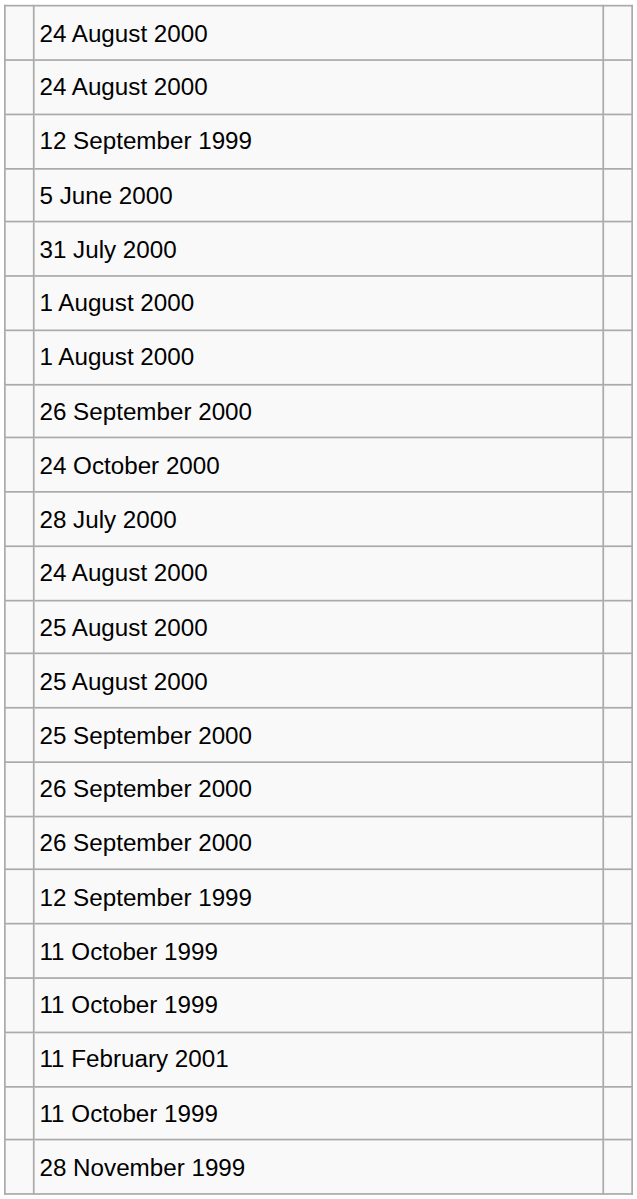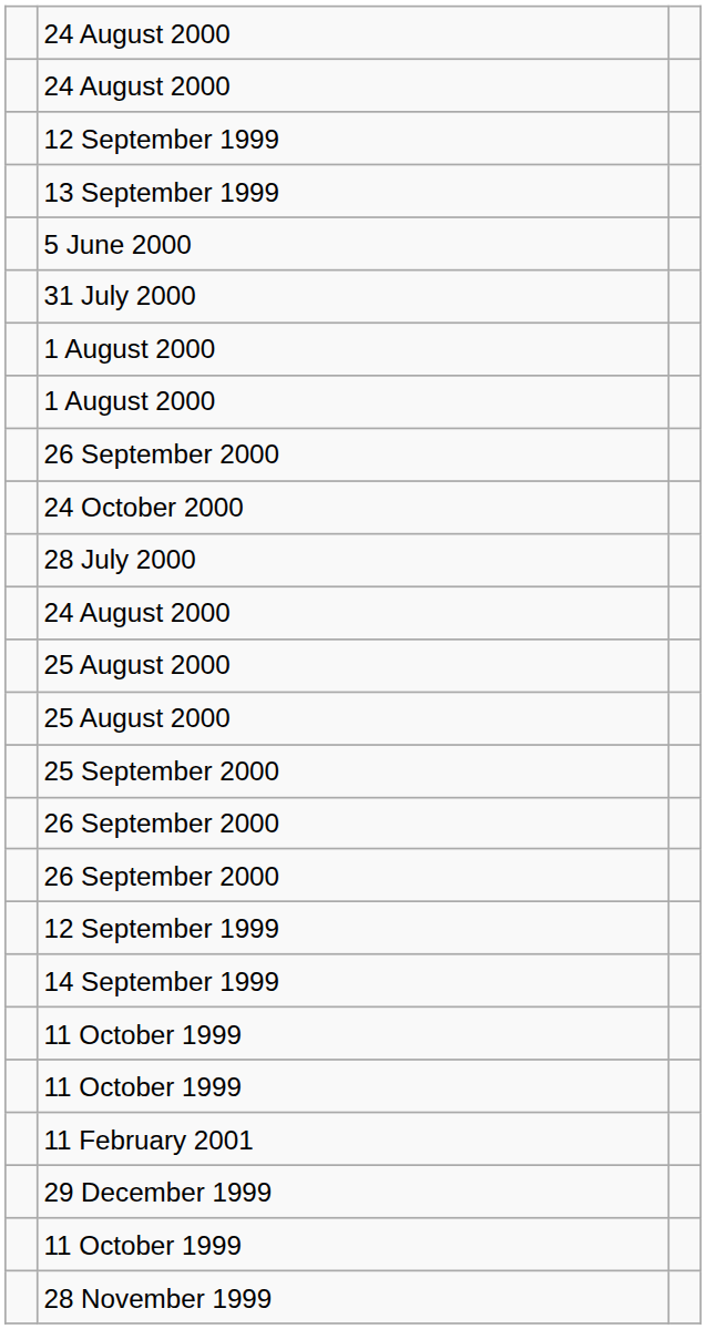+ row: 13 September 1999
+ row: 14 September 1999
+ row: 29 December 1999
